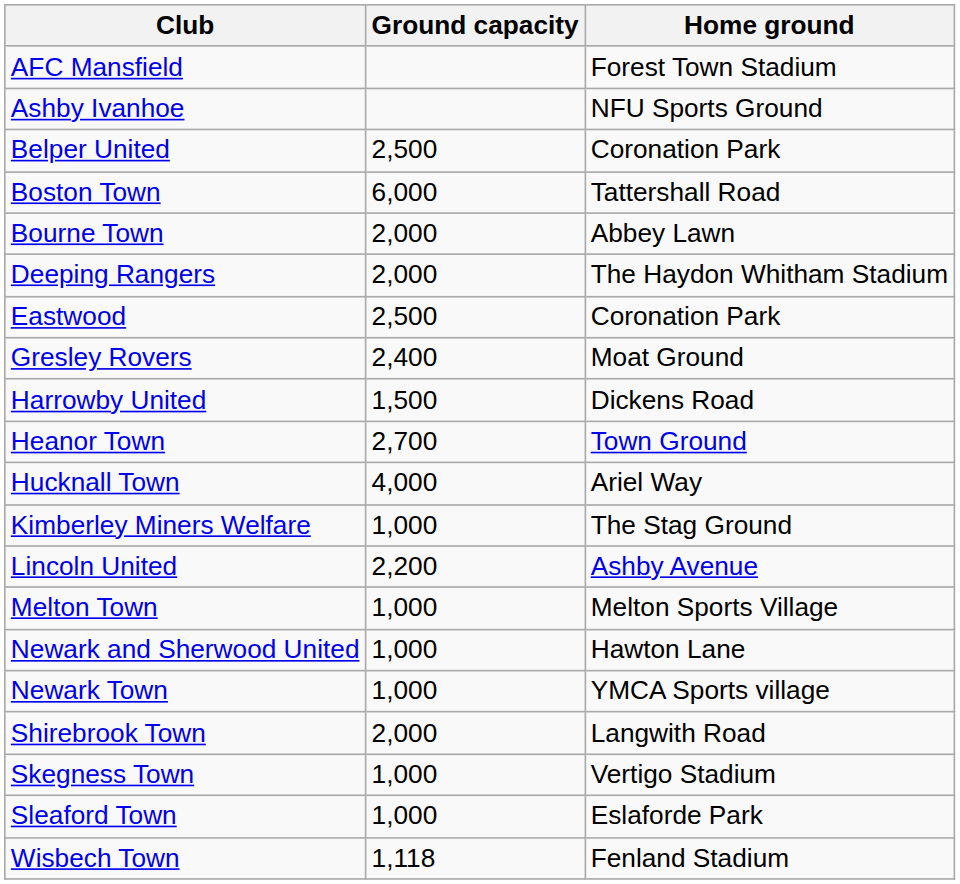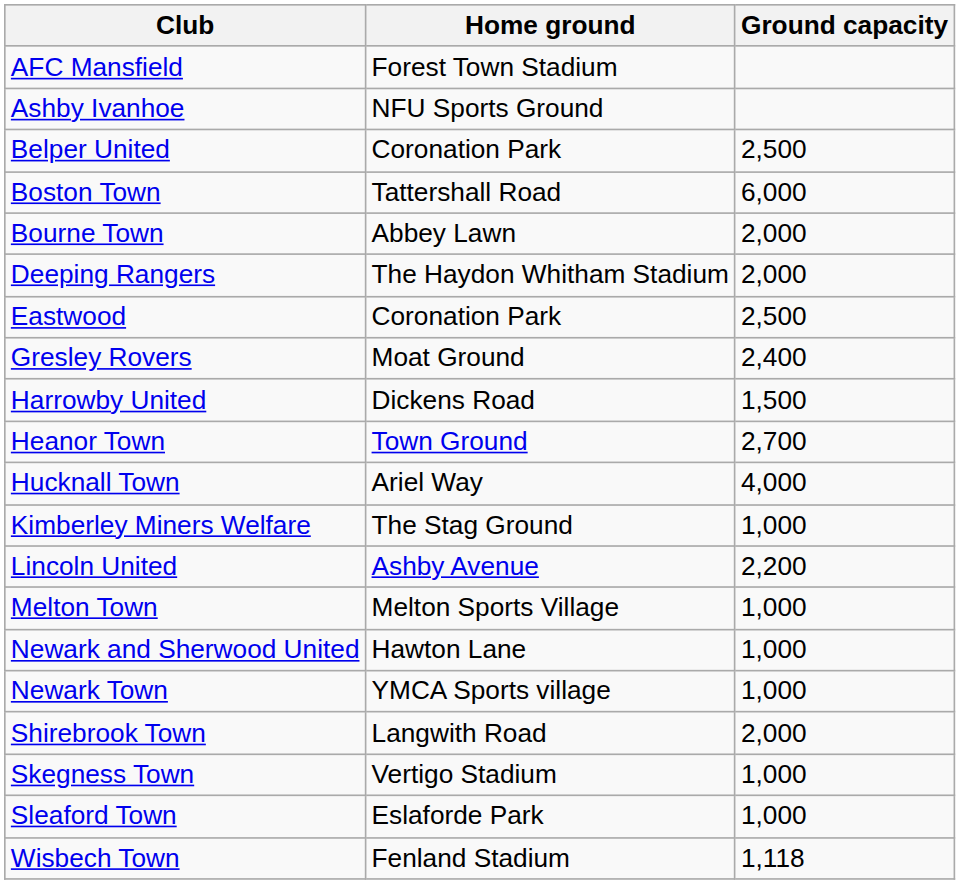columns swapped: Home ground <-> Ground capacity
